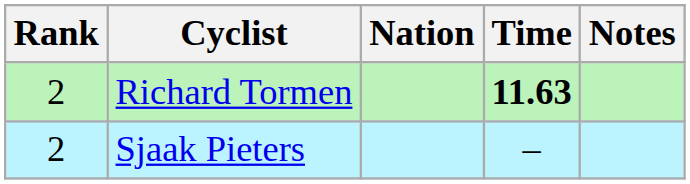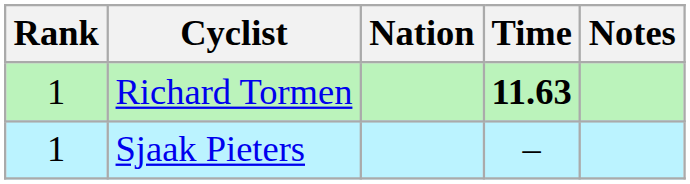Richard Tormen | Rank: 2 -> 1
Sjaak Pieters | Rank: 2 -> 1
